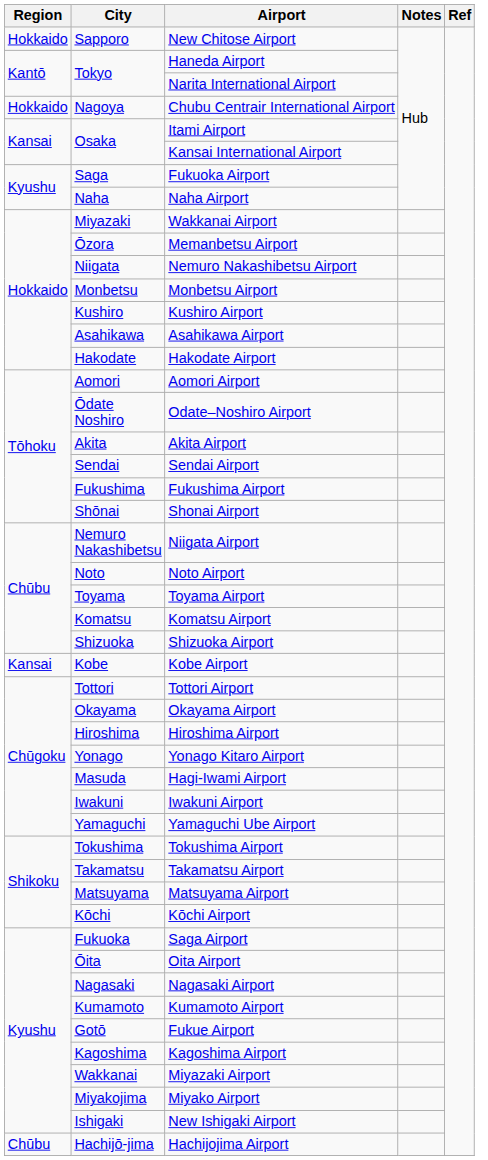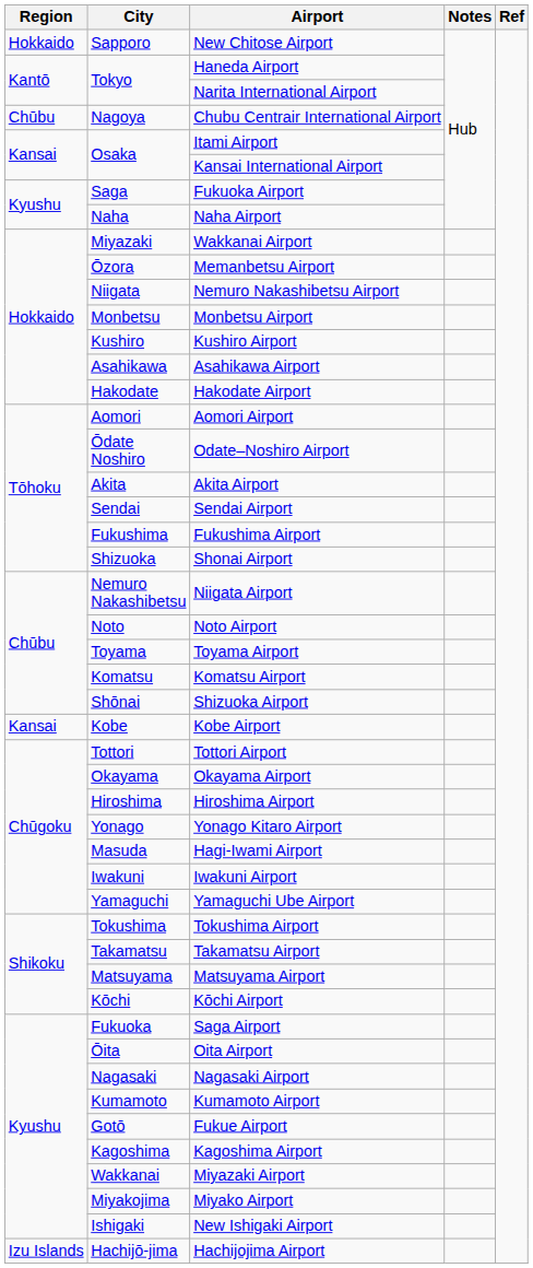Chubu Centrair International Airport | Region: Hokkaido -> Chūbu
Shonai Airport | City: Shōnai -> Shizuoka
Shizuoka Airport | City: Shizuoka -> Shōnai
Hachijojima Airport | Region: Chūbu -> Izu Islands
